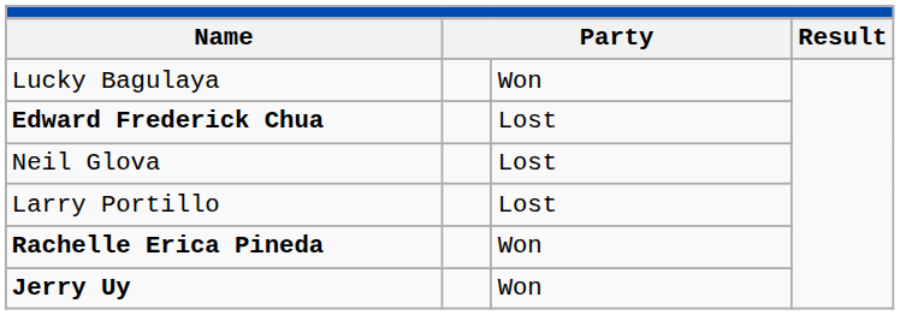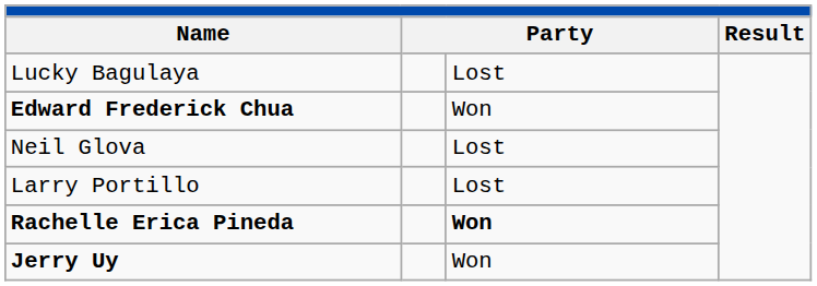Lucky Bagulaya | column 3: Won -> Lost
Edward Frederick Chua | column 3: Lost -> Won
Rachelle Erica Pineda | column 3: normal -> bold
